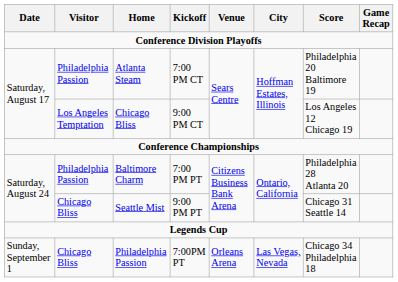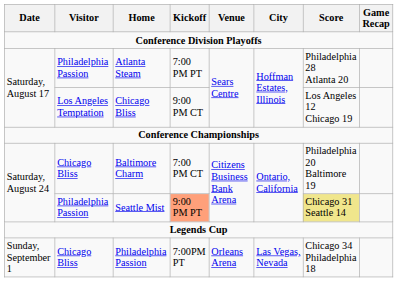Atlanta Steam | Kickoff: 7:00 PM CT -> 7:00 PM PT
Atlanta Steam | Score: Philadelphia 20 Baltimore 19 -> Philadelphia 28 Atlanta 20
Baltimore Charm | Visitor: Philadelphia Passion -> Chicago Bliss
Baltimore Charm | Kickoff: 7:00 PM PT -> 7:00 PM CT
Baltimore Charm | Score: Philadelphia 28 Atlanta 20 -> Philadelphia 20 Baltimore 19
Seattle Mist | Visitor: Chicago Bliss -> Philadelphia Passion
Seattle Mist | Kickoff: no background -> lightsalmon background
Seattle Mist | Score: no background -> khaki background
